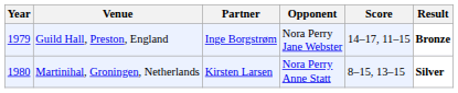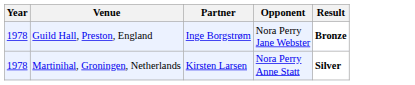- column: Score | 14–17, 11–15 | 8–15, 13–15
Guild Hall, Preston, England | Year: 1979 -> 1978
Martinihal, Groningen, Netherlands | Year: 1980 -> 1978
